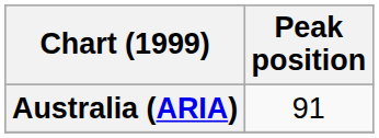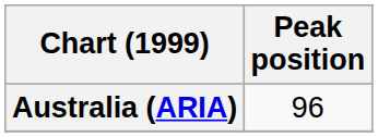Australia (ARIA) | Peak position: 91 -> 96
